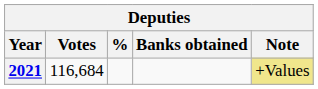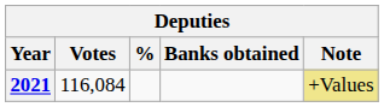2021 | Votes: 116,684 -> 116,084
